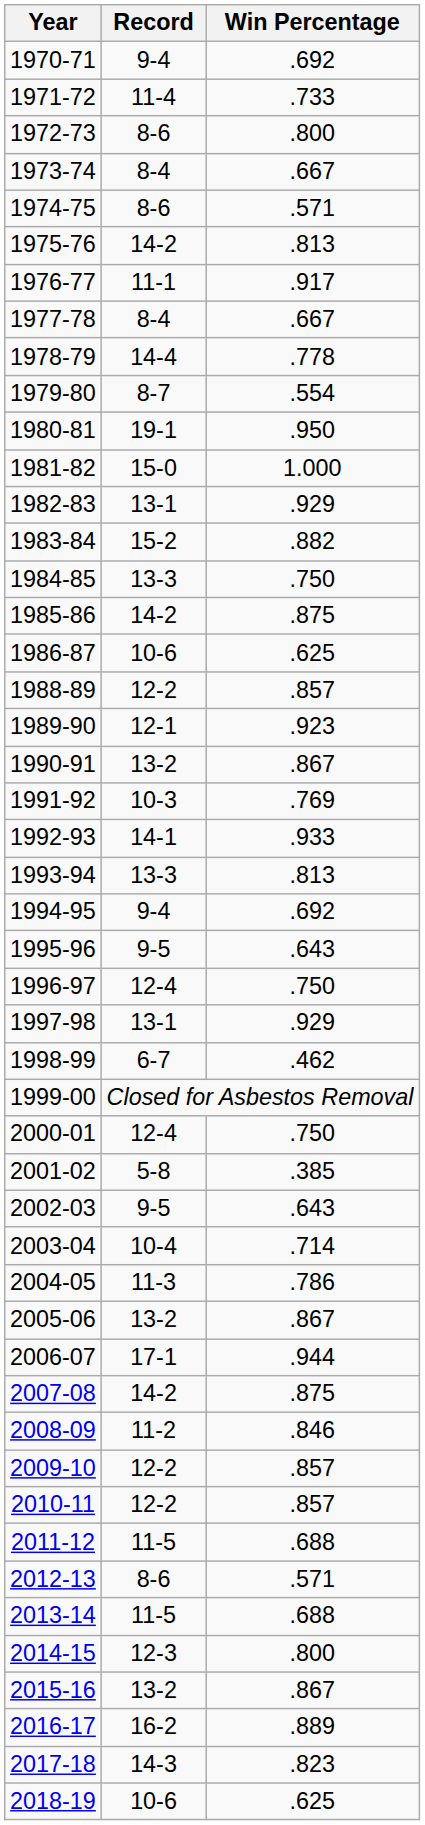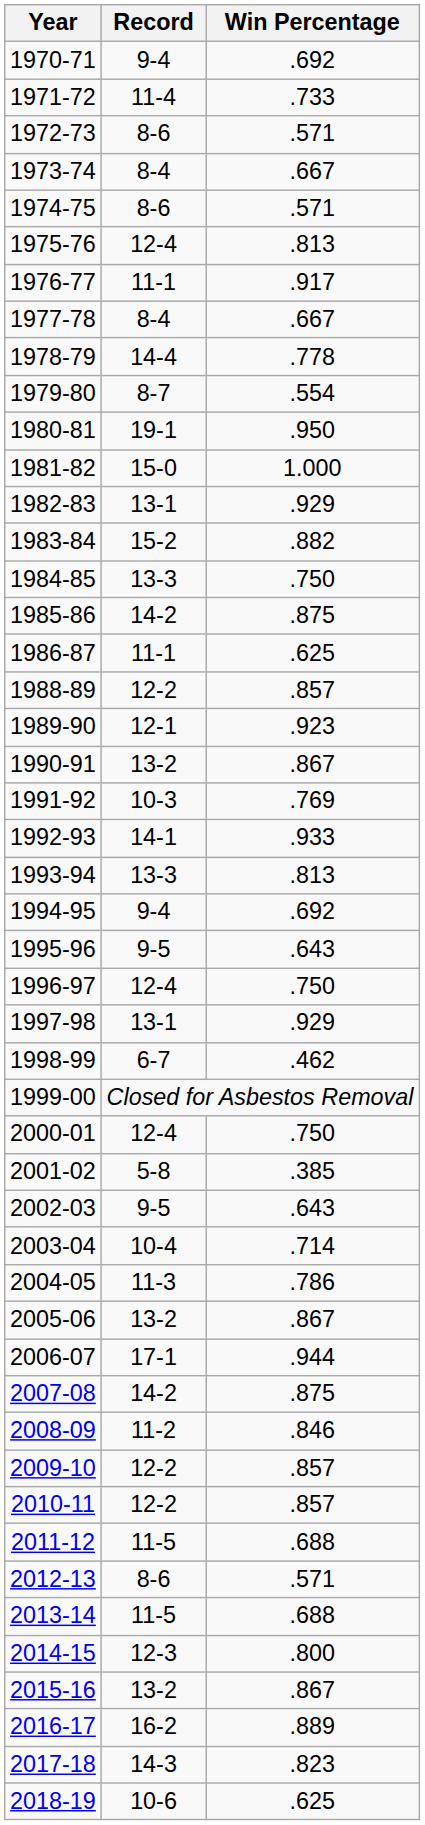1972-73 | Win Percentage: .800 -> .571
1975-76 | Record: 14-2 -> 12-4
1986-87 | Record: 10-6 -> 11-1
